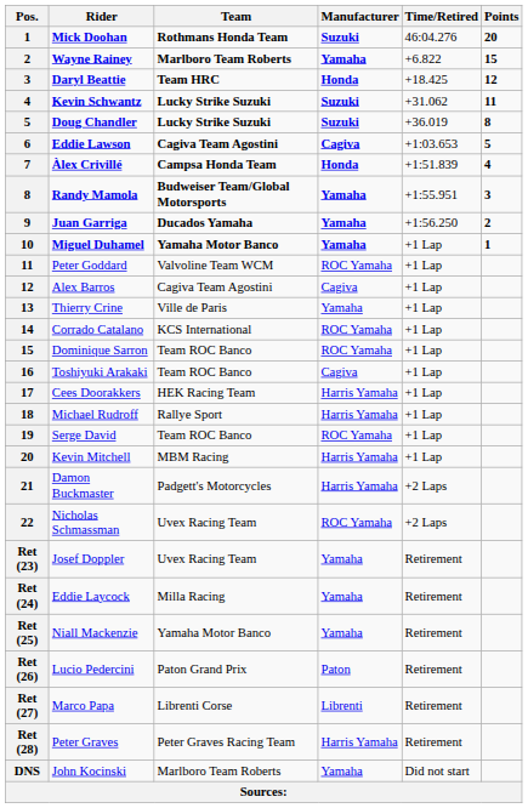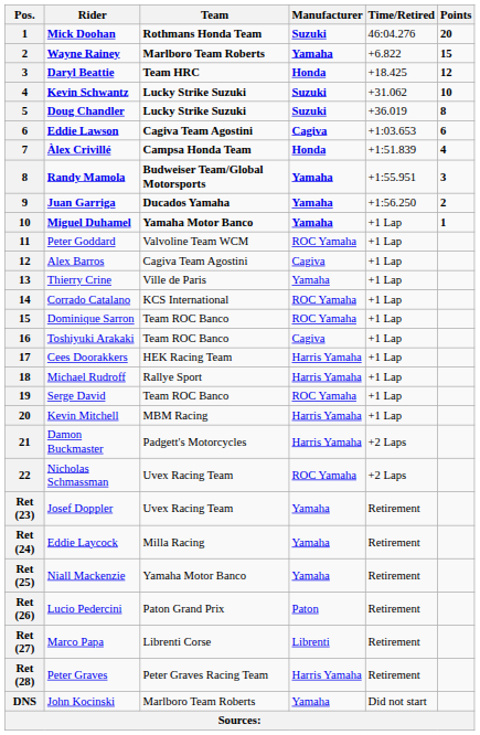Kevin Schwantz | Points: 11 -> 10
Eddie Lawson | Points: 5 -> 6
